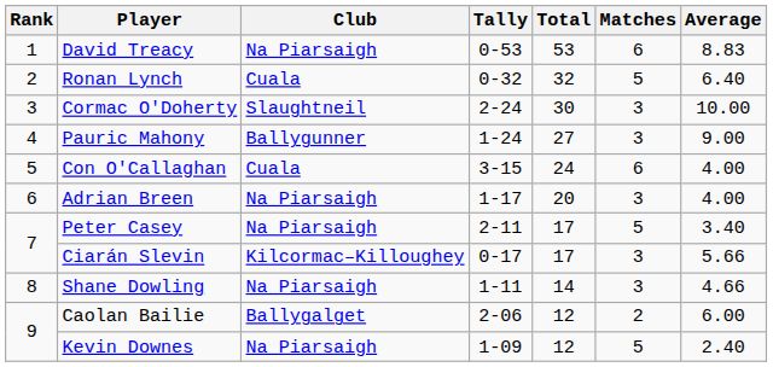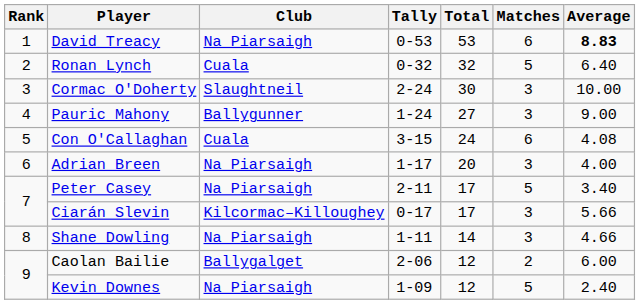David Treacy | Average: normal -> bold
Con O'Callaghan | Average: 4.00 -> 4.08
